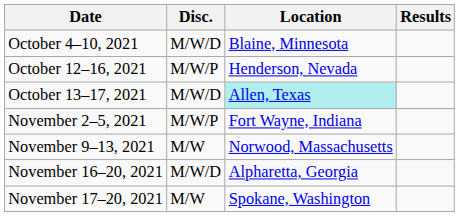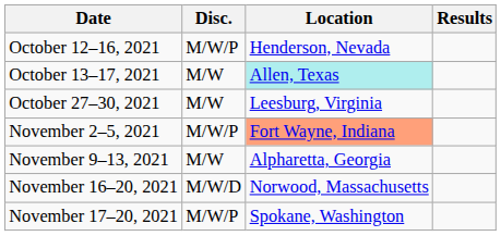- row: October 4–10, 2021 | M/W/D | Blaine, Minnesota
October 13–17, 2021 | Disc.: M/W/D -> M/W
+ row: October 27–30, 2021 | M/W | Leesburg, Virginia
November 2–5, 2021 | Location: no background -> lightsalmon background
November 9–13, 2021 | Location: Norwood, Massachusetts -> Alpharetta, Georgia
November 16–20, 2021 | Location: Alpharetta, Georgia -> Norwood, Massachusetts
November 17–20, 2021 | Disc.: M/W -> M/W/P
